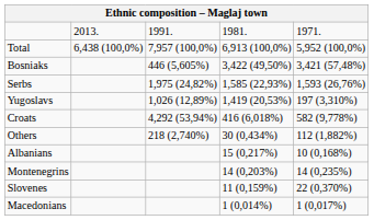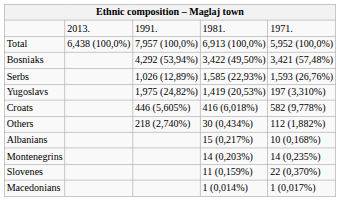Bosniaks | column 3: 446 (5,605%) -> 4,292 (53,94%)
Serbs | column 3: 1,975 (24,82%) -> 1,026 (12,89%)
Yugoslavs | column 3: 1,026 (12,89%) -> 1,975 (24,82%)
Croats | column 3: 4,292 (53,94%) -> 446 (5,605%)
